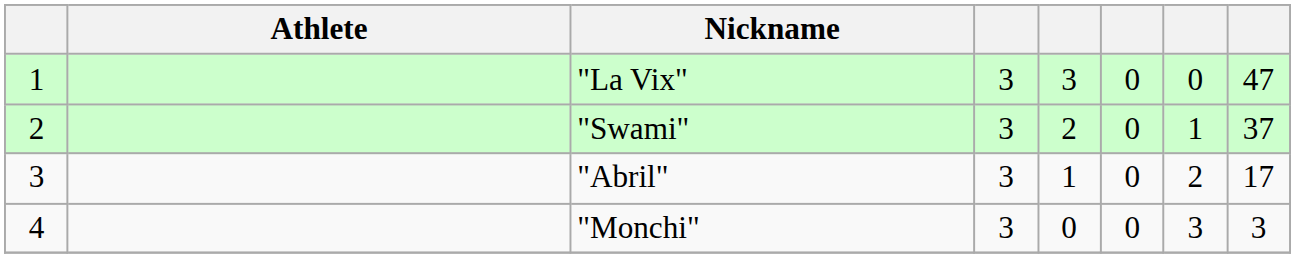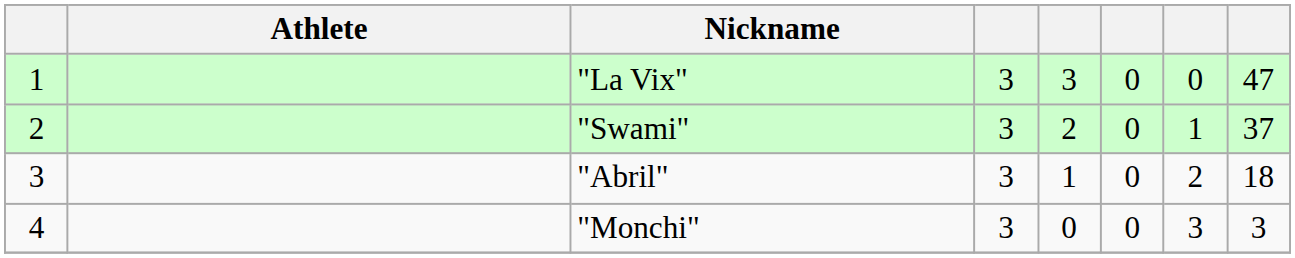"Abril" | column 8: 17 -> 18
